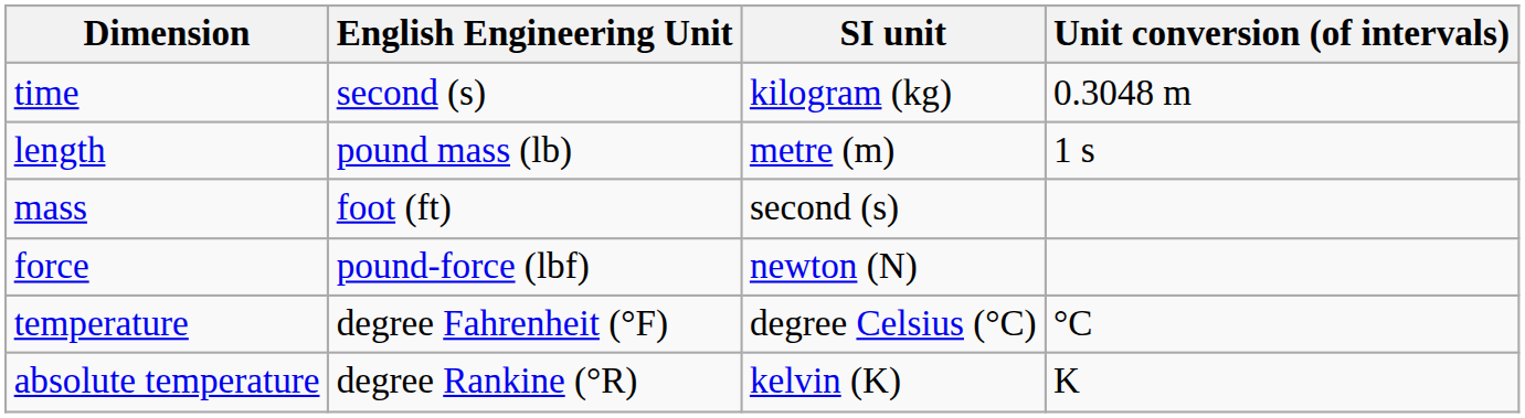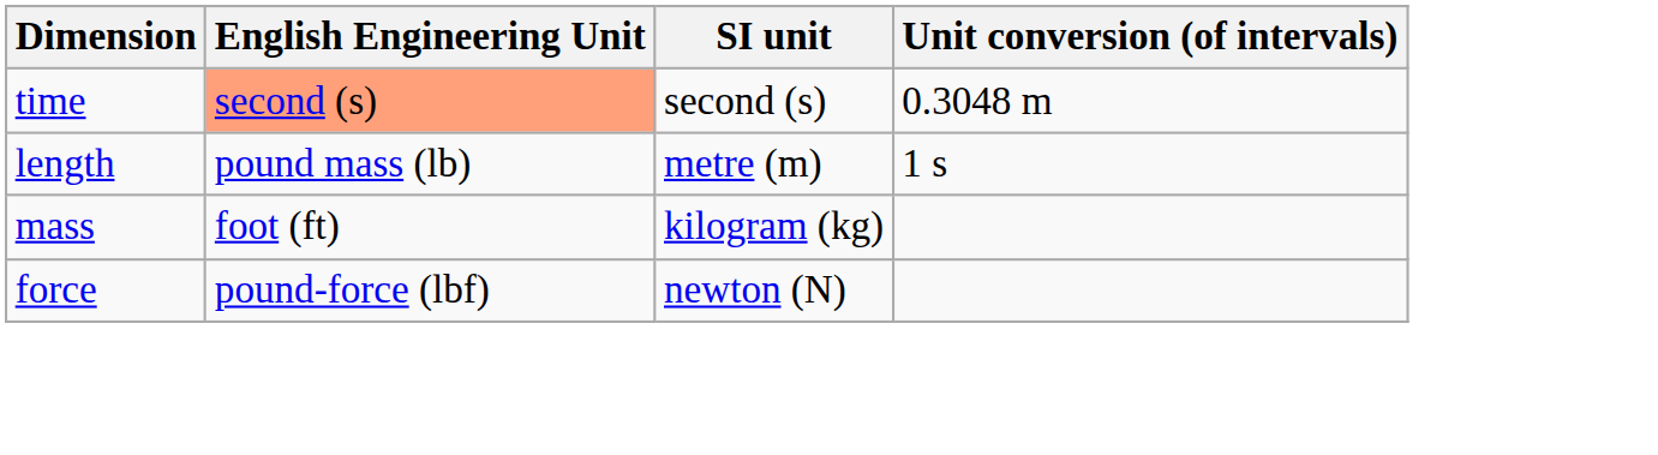time | English Engineering Unit: no background -> lightsalmon background
time | SI unit: kilogram (kg) -> second (s)
mass | SI unit: second (s) -> kilogram (kg)
- row: temperature | degree Fahrenheit (°F) | degree Celsius (°C) | °C
- row: absolute temperature | degree Rankine (°R) | kelvin (K) | K
